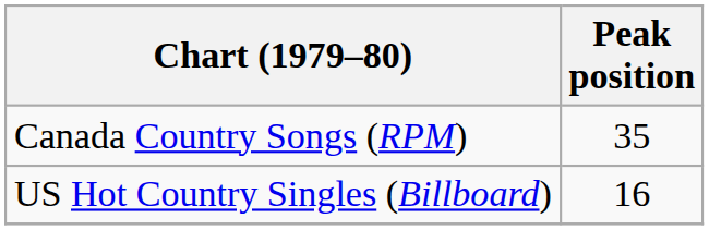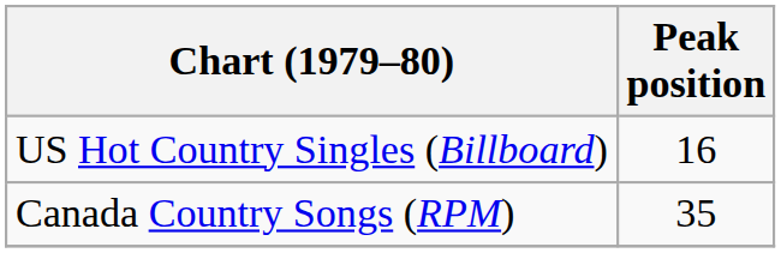rows swapped: Canada Country Songs (RPM) <-> US Hot Country Singles (Billboard)
